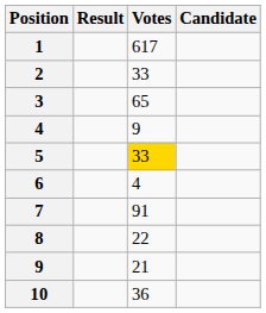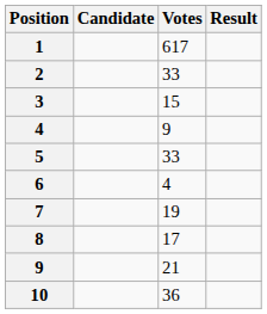columns swapped: Candidate <-> Result
3 | Votes: 65 -> 15
5 | Votes: gold background -> no background
7 | Votes: 91 -> 19
8 | Votes: 22 -> 17
